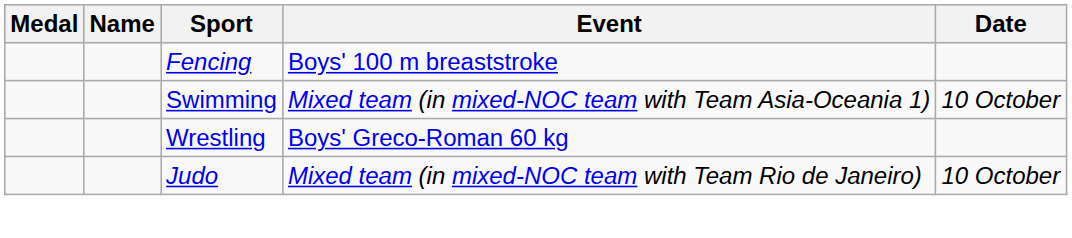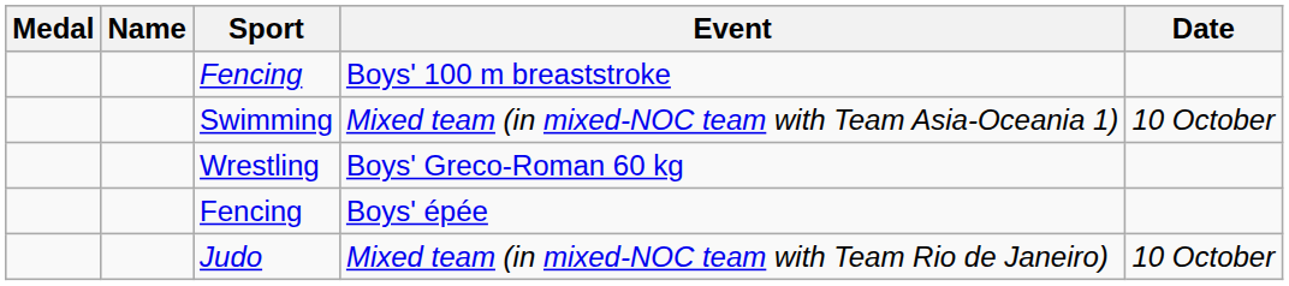+ row: Fencing | Boys' épée
